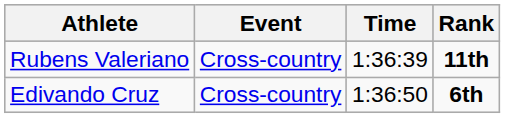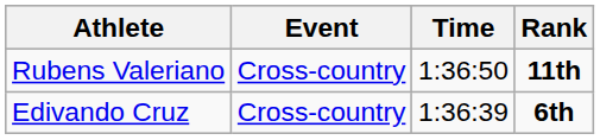Rubens Valeriano | Time: 1:36:39 -> 1:36:50
Edivando Cruz | Time: 1:36:50 -> 1:36:39
